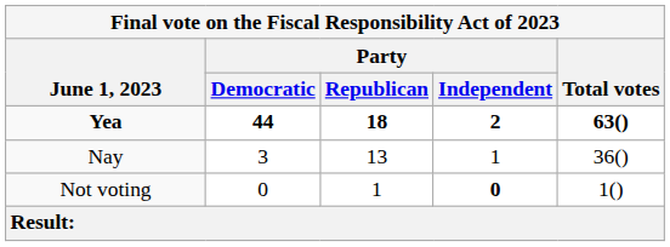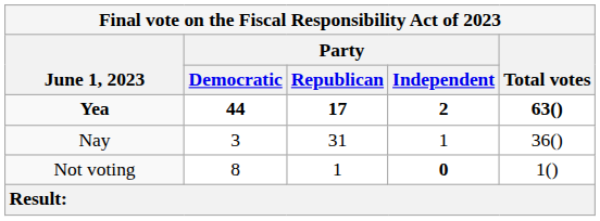Yea | Party / Republican: 18 -> 17
Nay | Party / Republican: 13 -> 31
Not voting | Party / Democratic: 0 -> 8
